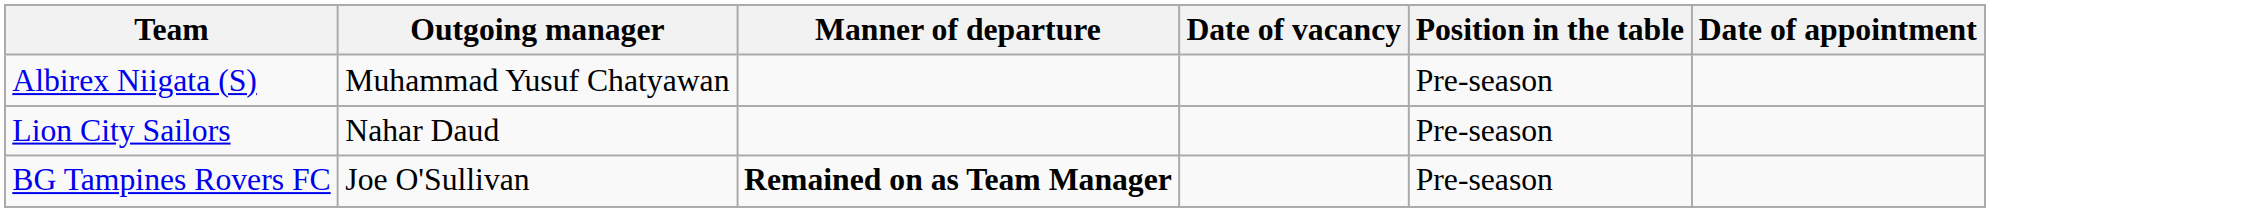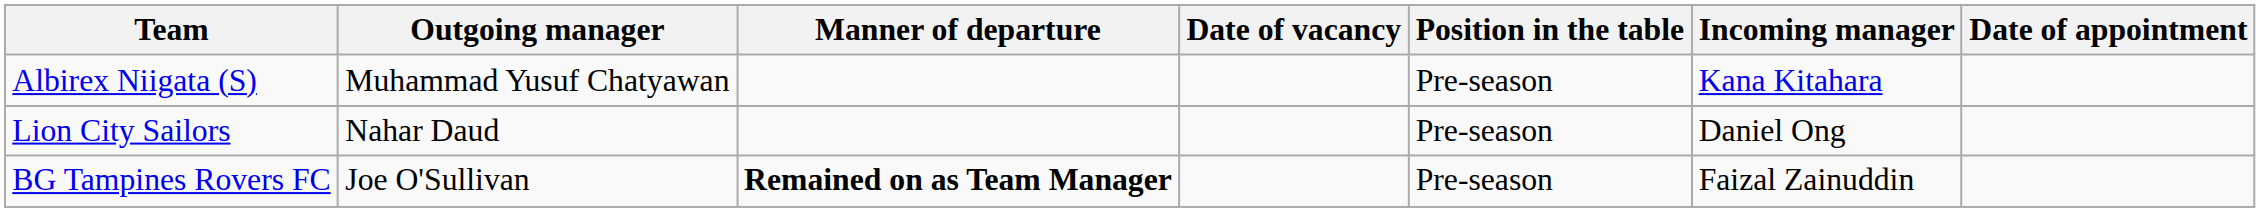+ column: Incoming manager | Kana Kitahara | Daniel Ong | Faizal Zainuddin
